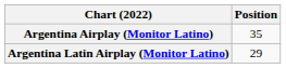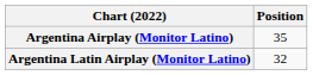Argentina Latin Airplay (Monitor Latino) | Position: 29 -> 32
